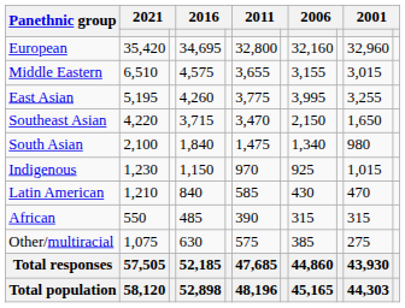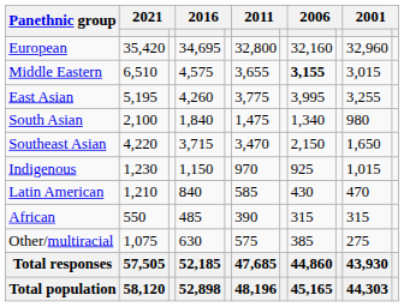Middle Eastern | column 8: normal -> bold
rows swapped: Southeast Asian <-> South Asian
